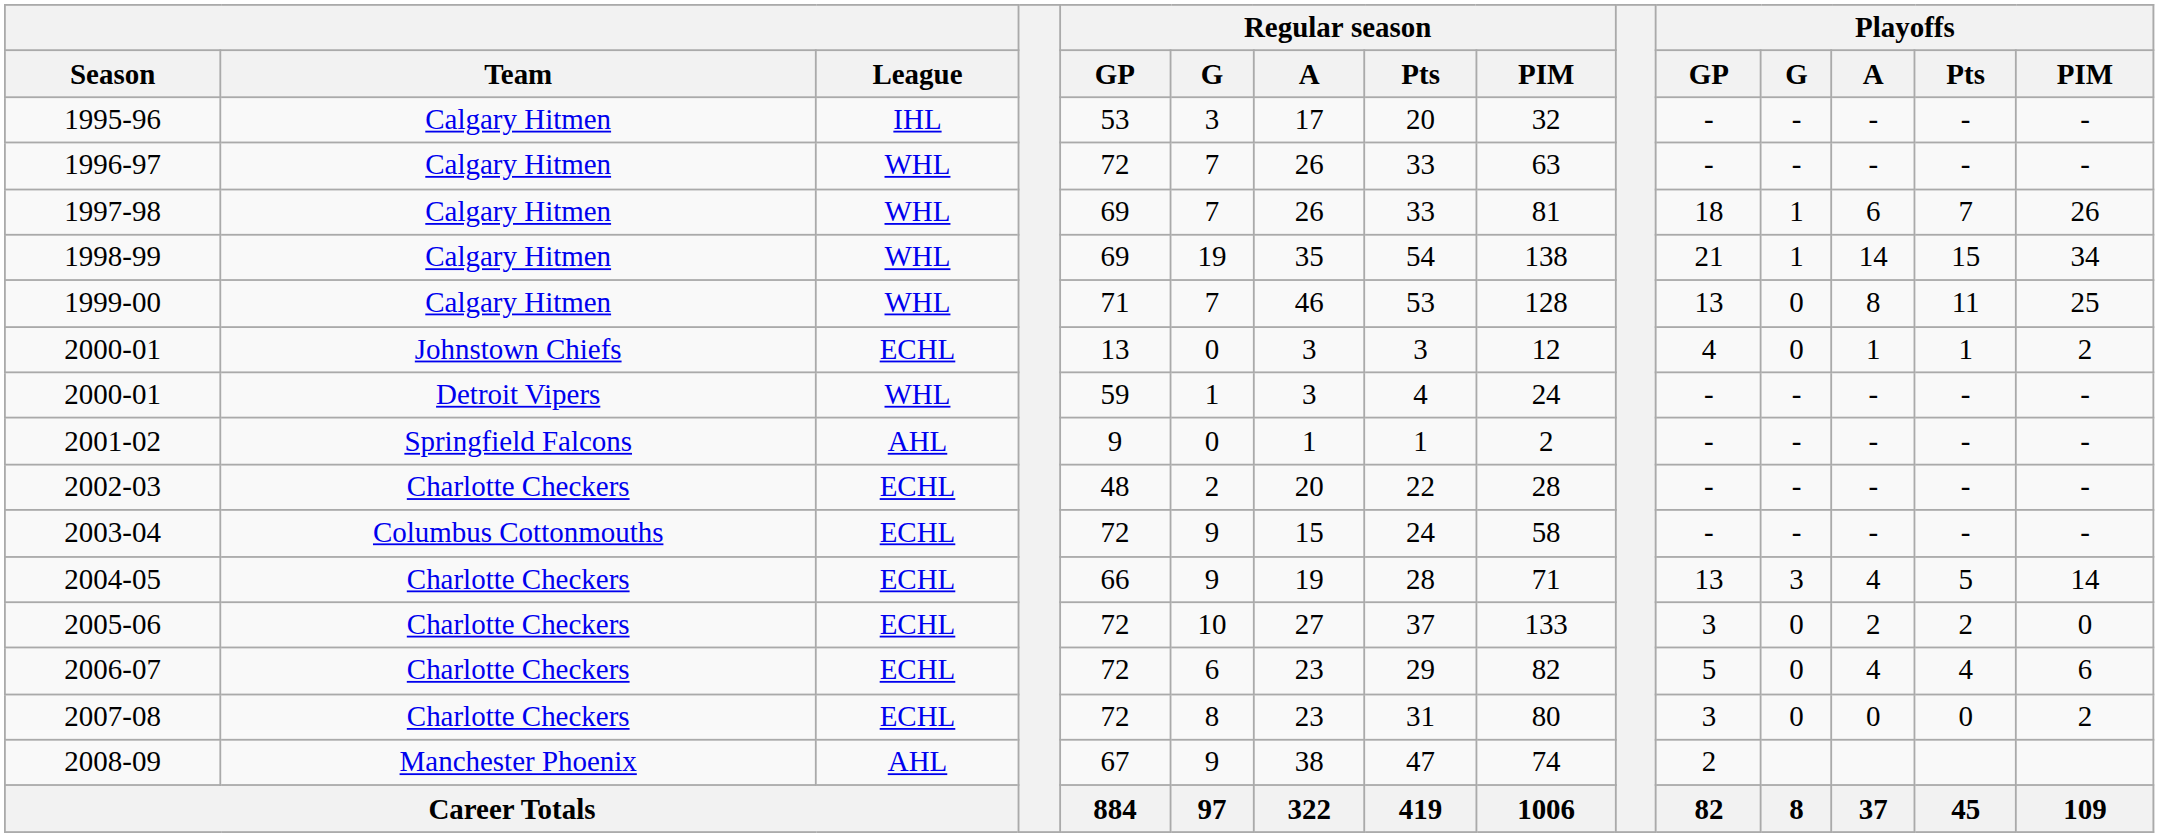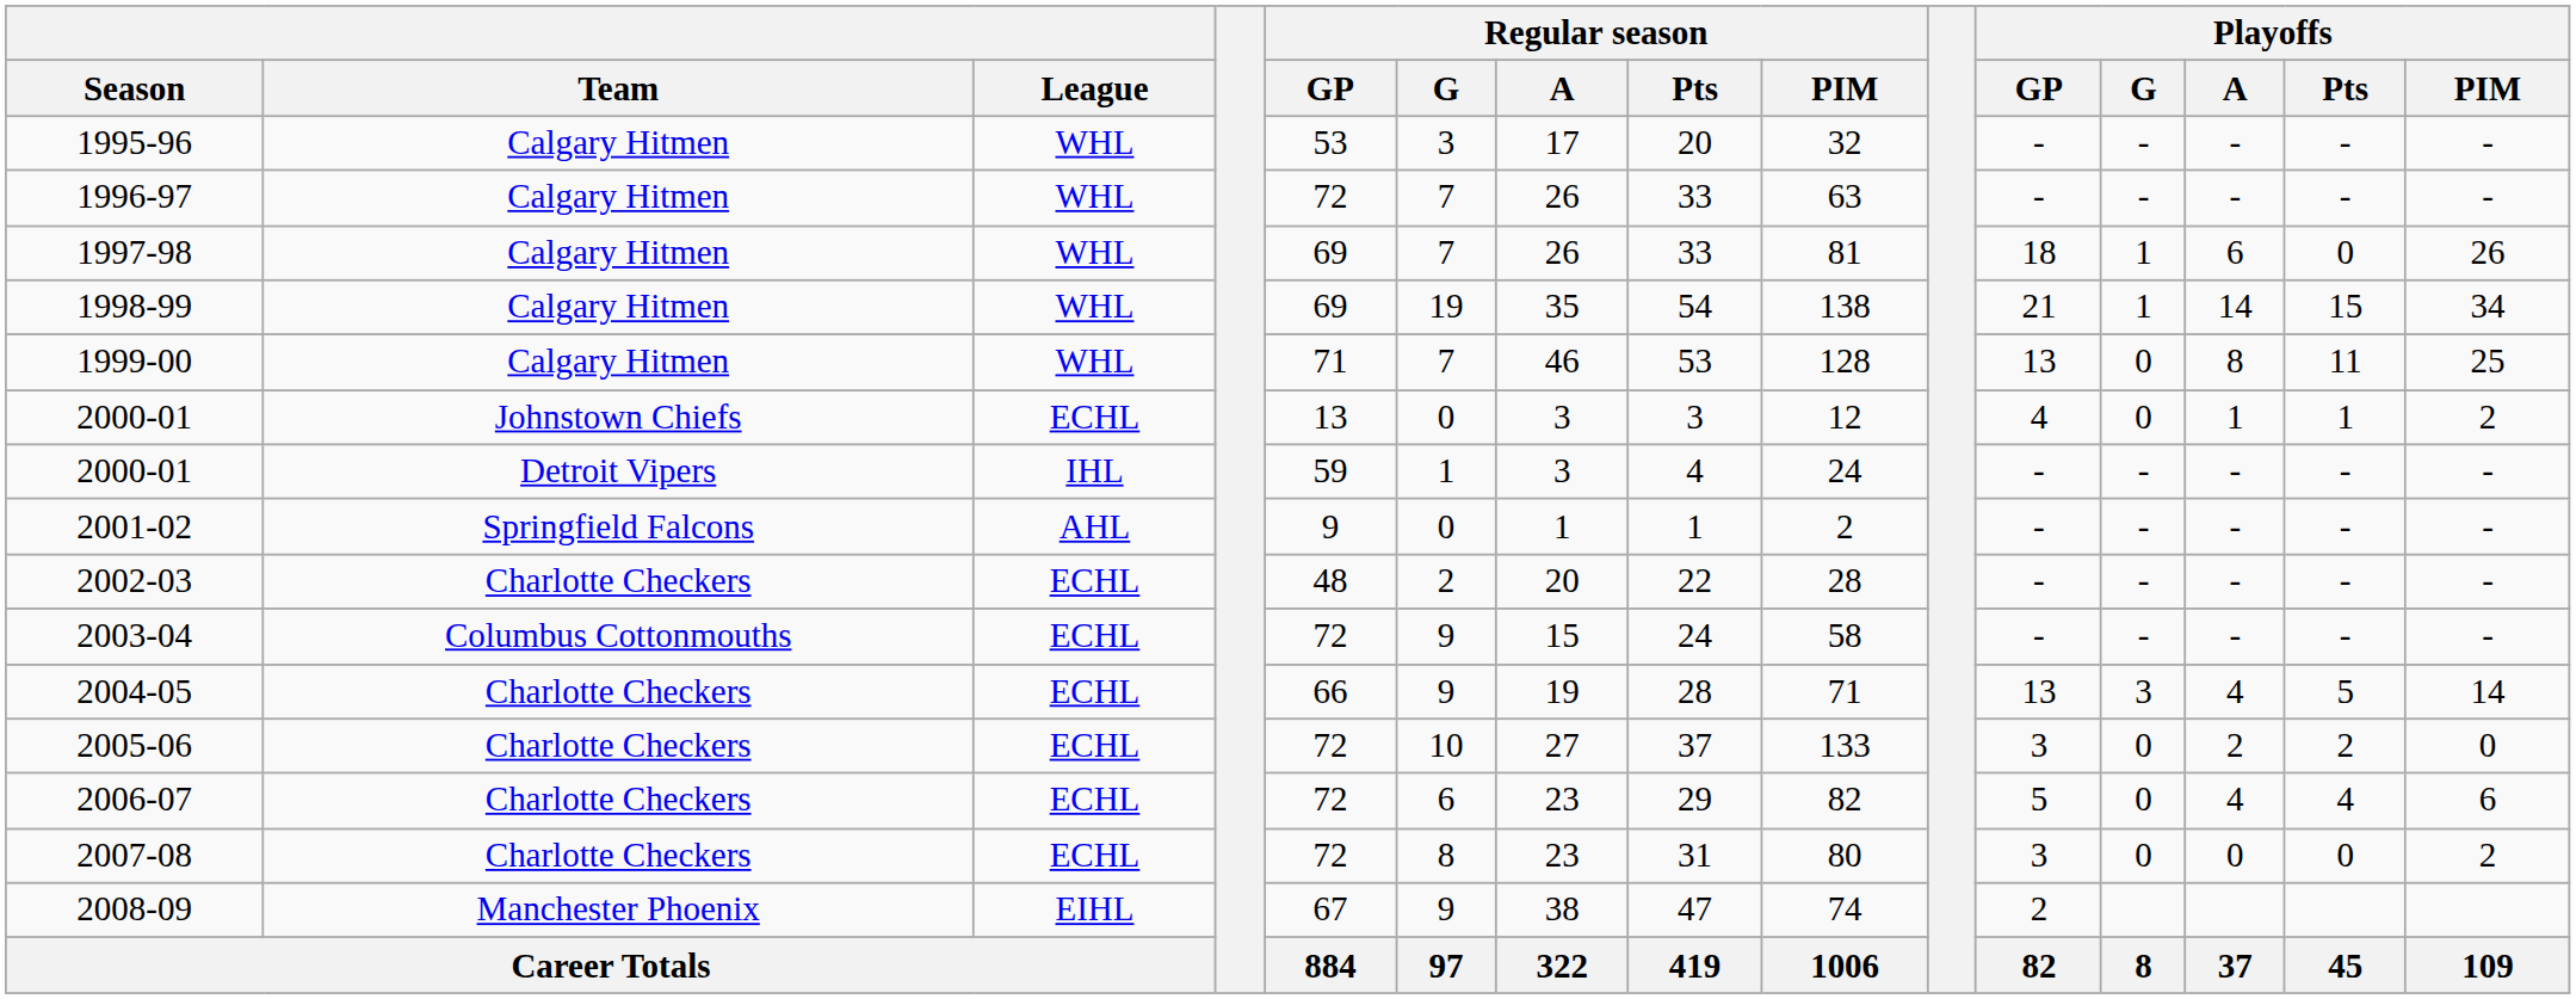1995-96 | League: IHL -> WHL
1997-98 | Playoffs / Pts: 7 -> 0
2000-01 / Detroit Vipers | League: WHL -> IHL
2008-09 | League: AHL -> EIHL
